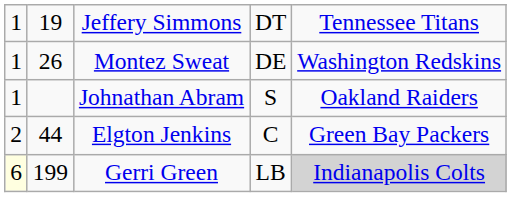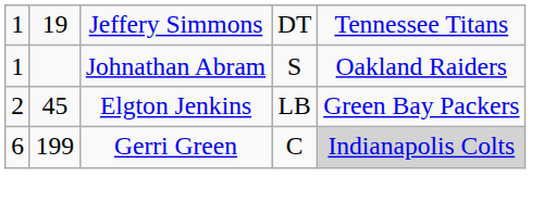- row: 1 | 26 | Montez Sweat | DE | Washington Redskins
Elgton Jenkins | column 2: 44 -> 45
Elgton Jenkins | column 4: C -> LB
Gerri Green | column 1: lightyellow background -> no background
Gerri Green | column 4: LB -> C
